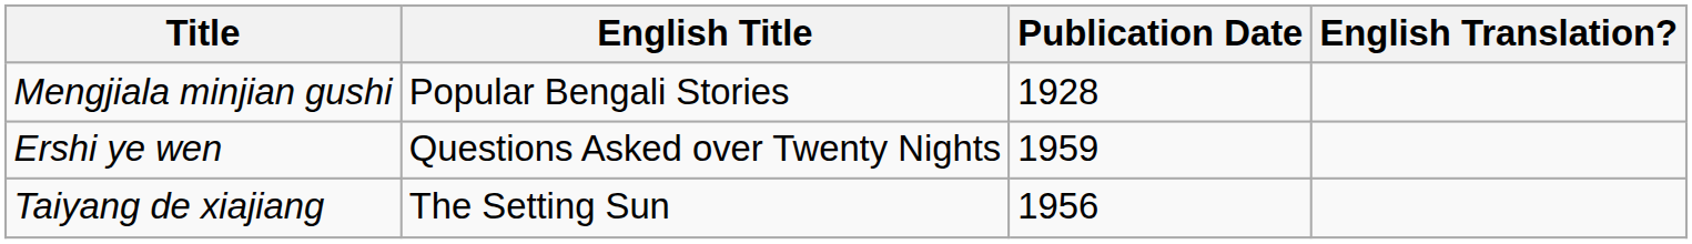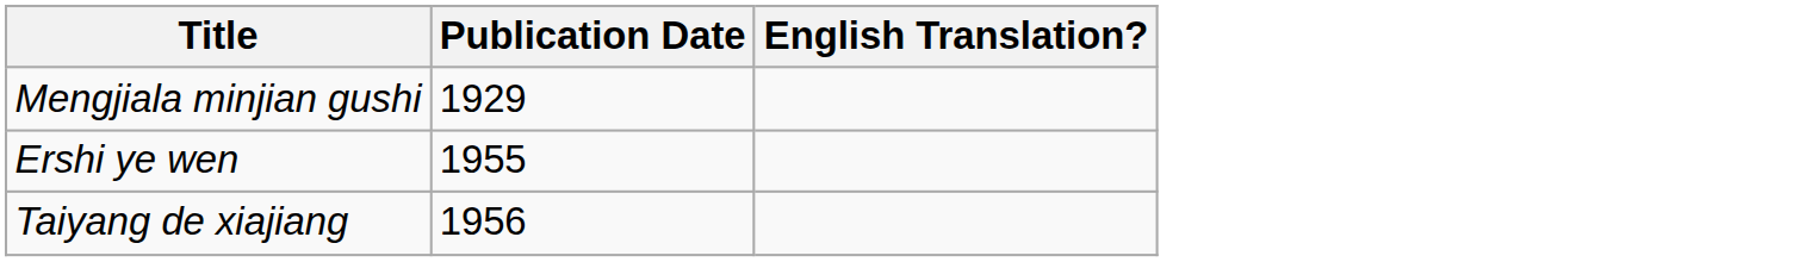- column: English Title | Popular Bengali Stories | Questions Asked over Twenty Nights | The Setting Sun
Mengjiala minjian gushi | Publication Date: 1928 -> 1929
Ershi ye wen | Publication Date: 1959 -> 1955
